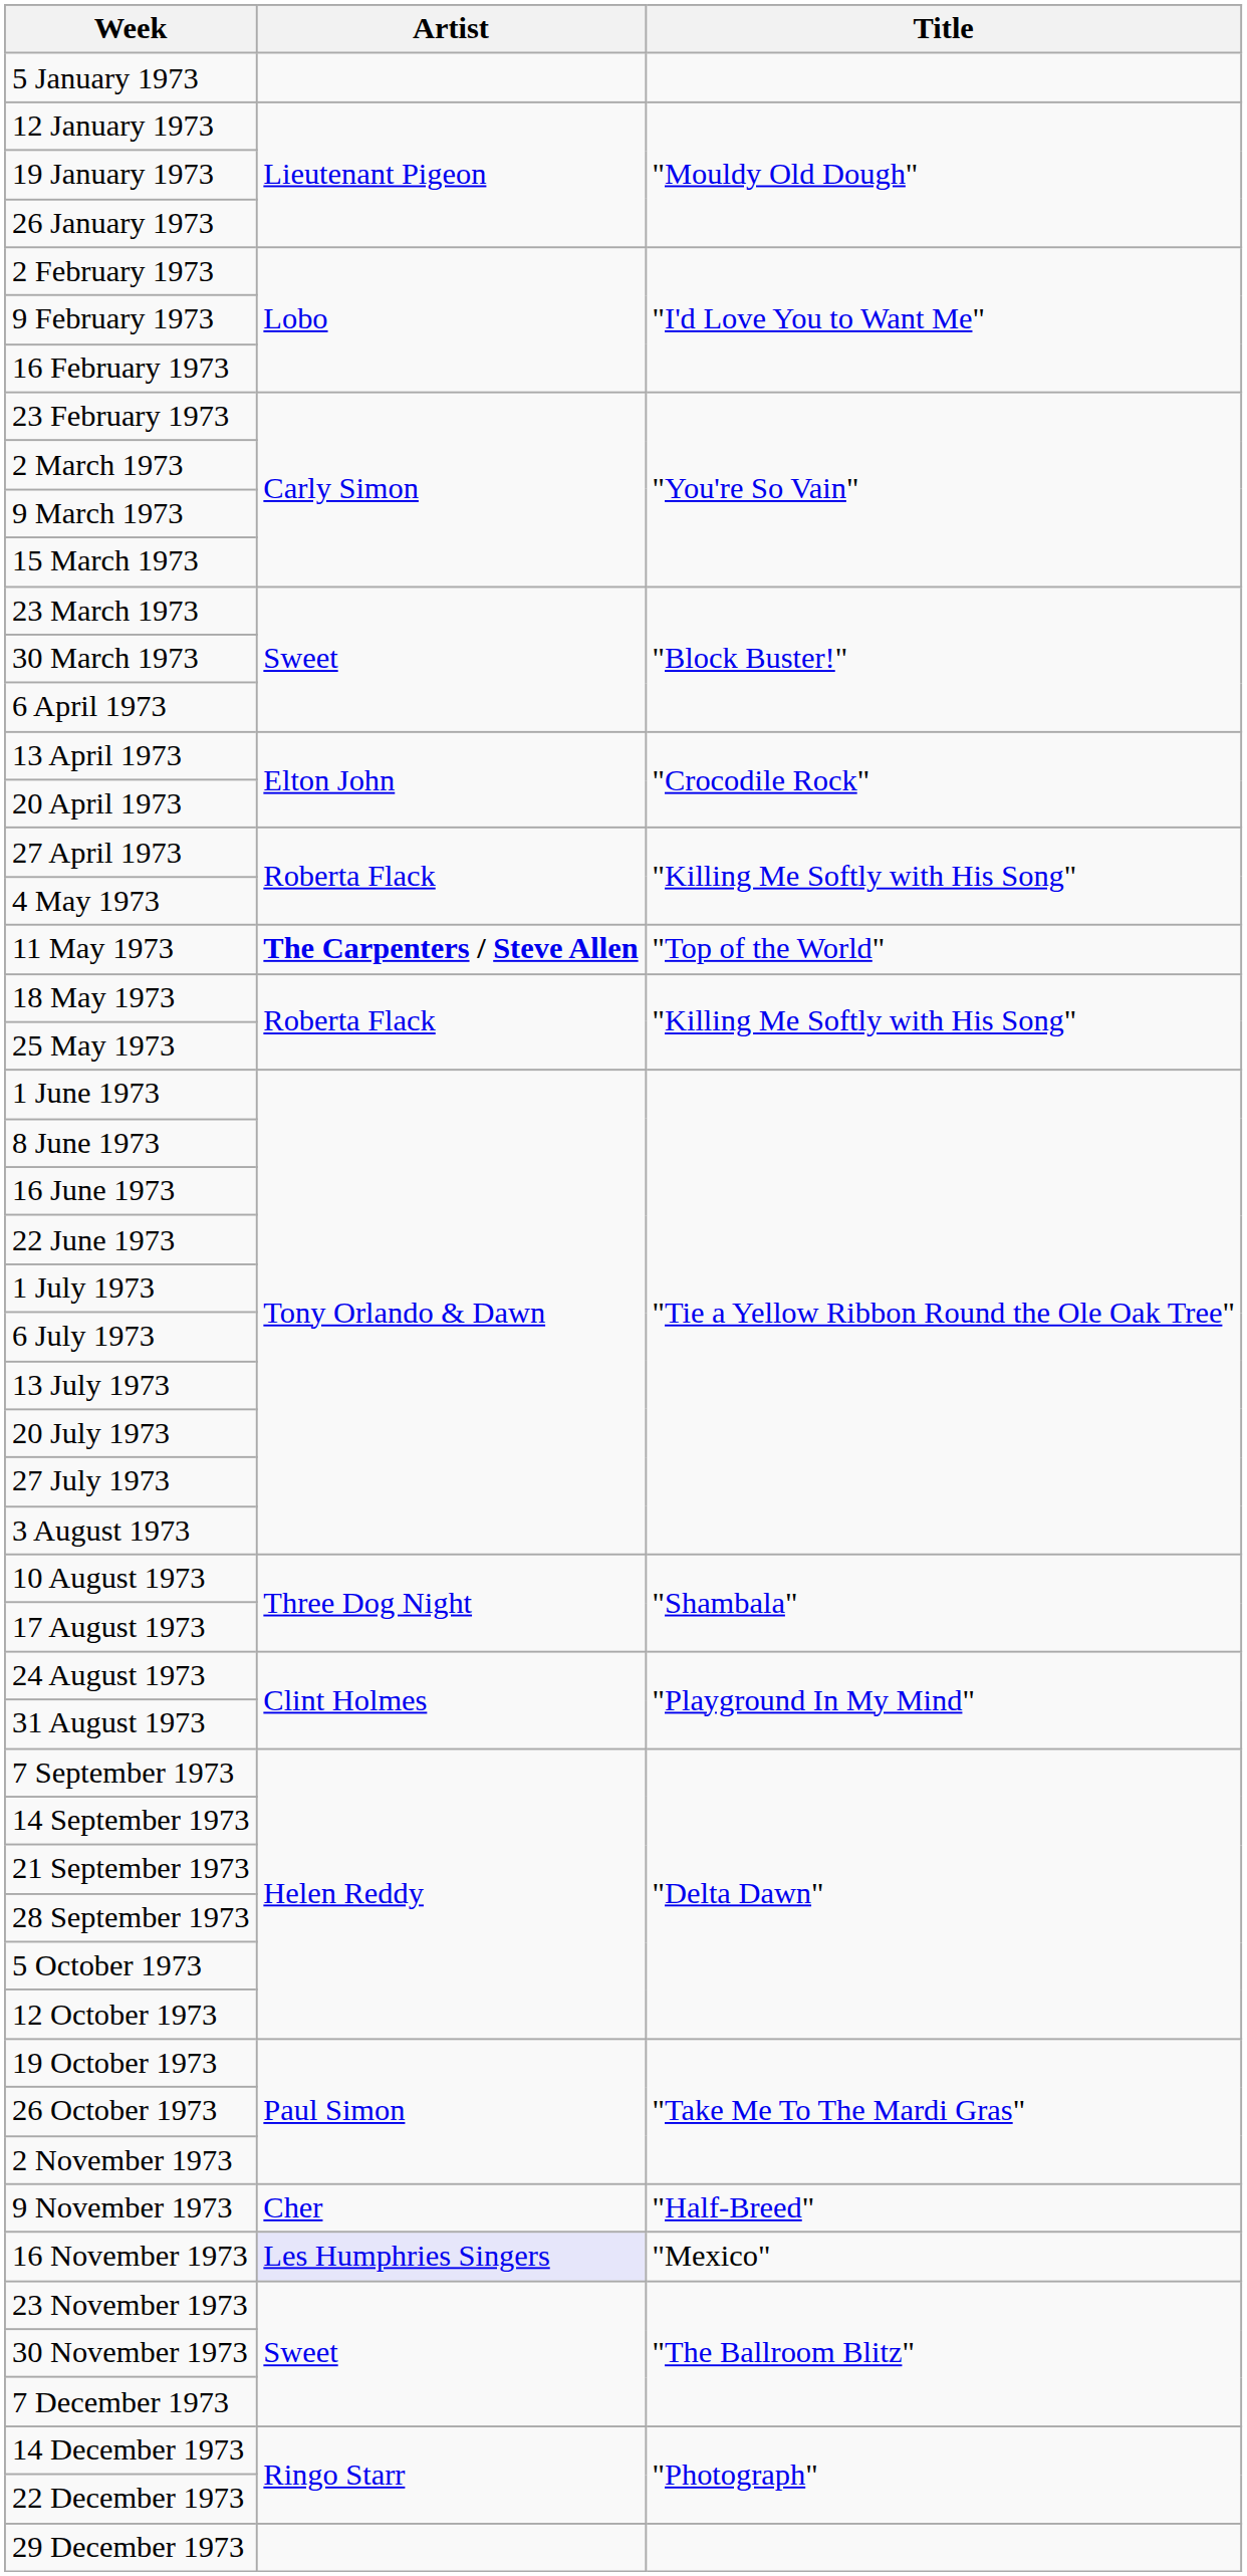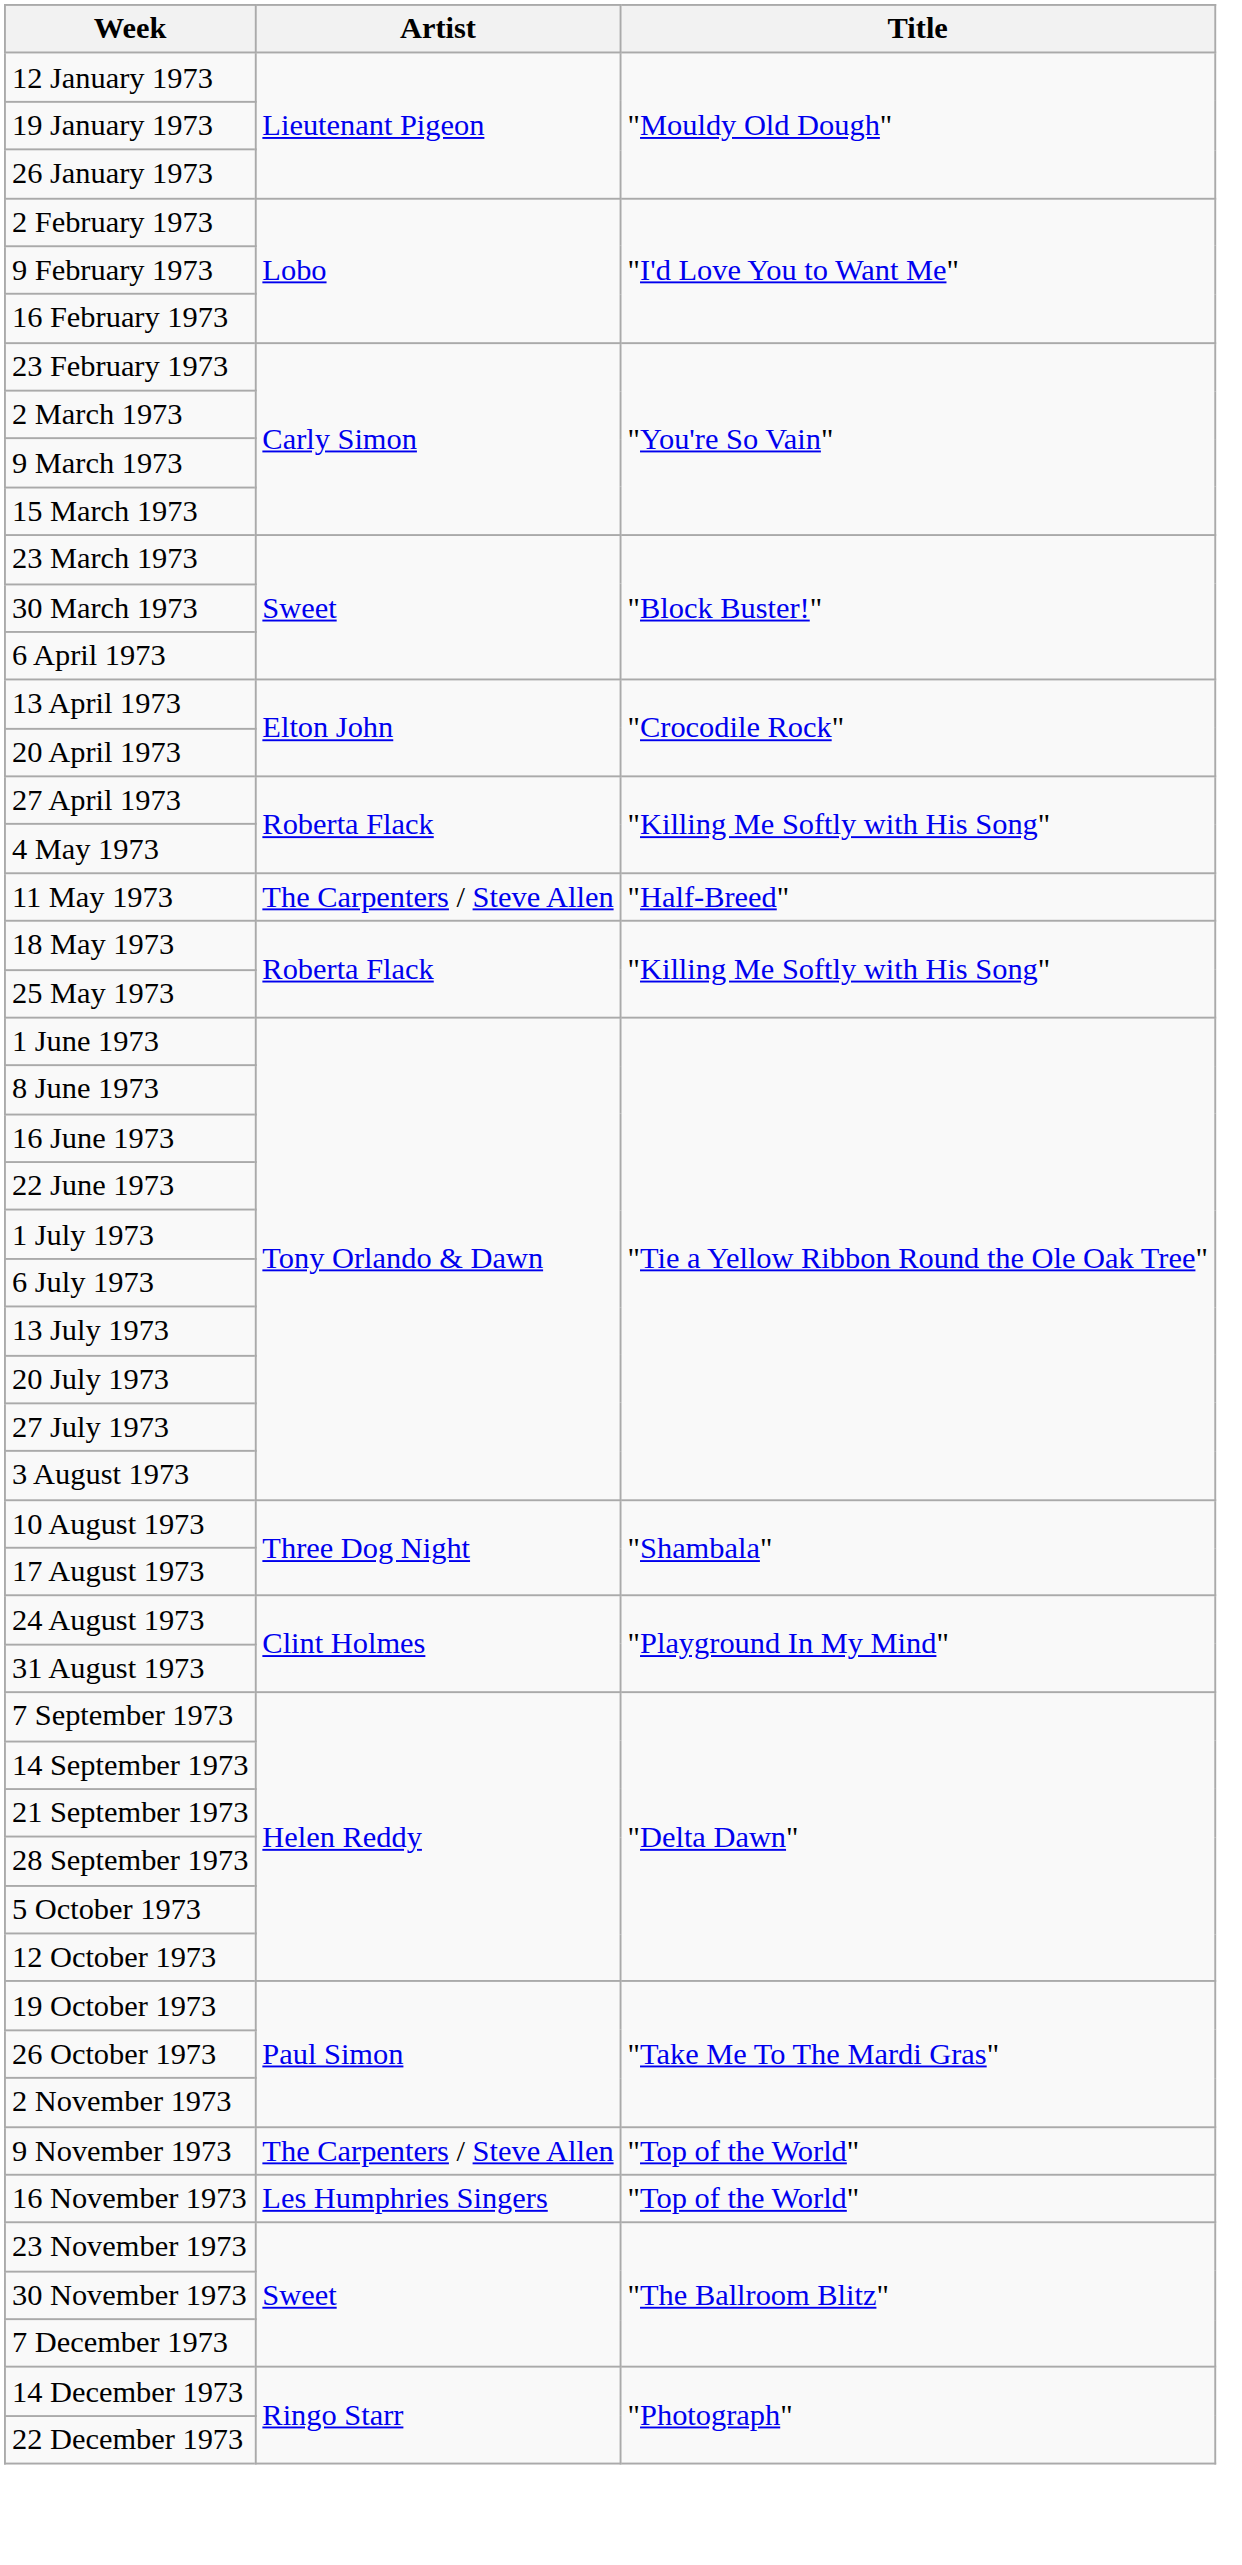- row: 5 January 1973
11 May 1973 | Artist: bold -> normal
11 May 1973 | Title: "Top of the World" -> "Half-Breed"
9 November 1973 | Artist: Cher -> The Carpenters / Steve Allen
9 November 1973 | Title: "Half-Breed" -> "Top of the World"
16 November 1973 | Artist: lavender background -> no background
16 November 1973 | Title: "Mexico" -> "Top of the World"
- row: 29 December 1973
